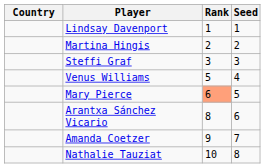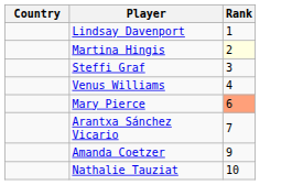- column: Seed | 1 | 2 | 3 | 4 | 5 | 6 | 7 | 8
Martina Hingis | Rank: no background -> lightyellow background
Venus Williams | Rank: 5 -> 4
Arantxa Sánchez Vicario | Rank: 8 -> 7
